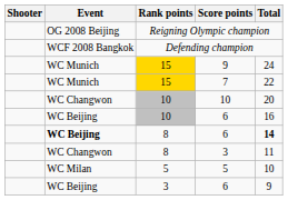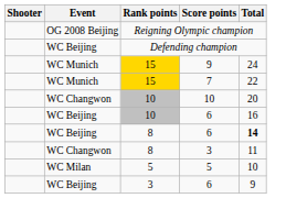Defending champion | Event: WCF 2008 Bangkok -> WC Beijing
8 / 6 | Event: bold -> normal
